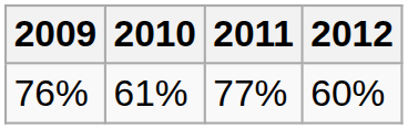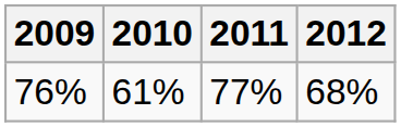76% | 2012: 60% -> 68%
